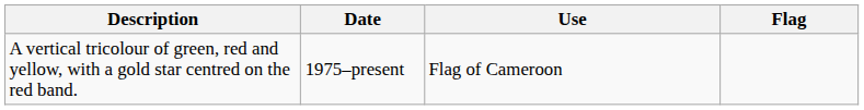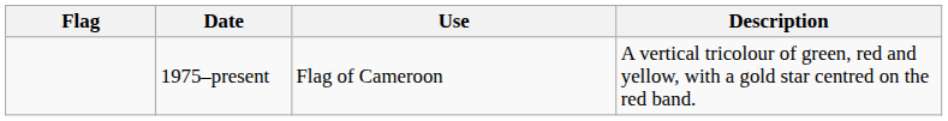columns swapped: Flag <-> Description
